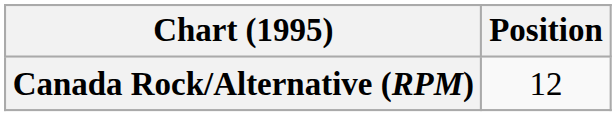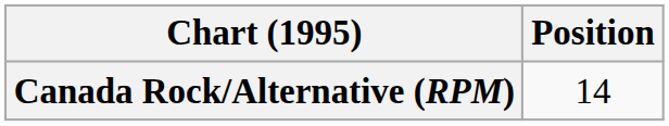Canada Rock/Alternative (RPM) | Position: 12 -> 14
